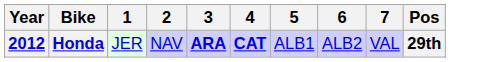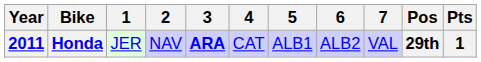+ column: Pts | 1
Honda | Year: 2012 -> 2011
Honda | 4: bold -> normal
